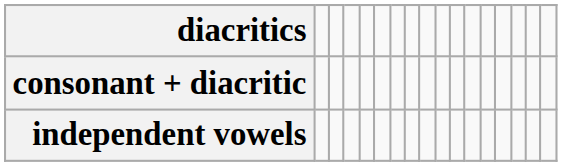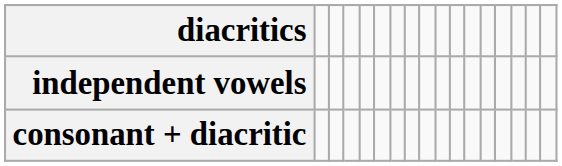rows swapped: independent vowels <-> consonant + diacritic
